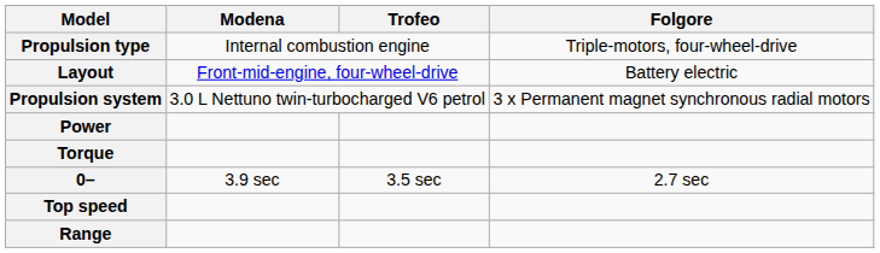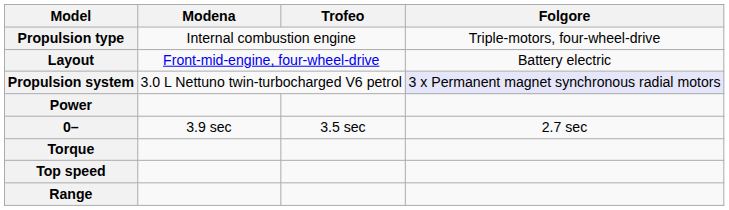Propulsion system | Folgore: no background -> lavender background
rows swapped: Torque <-> 0–
